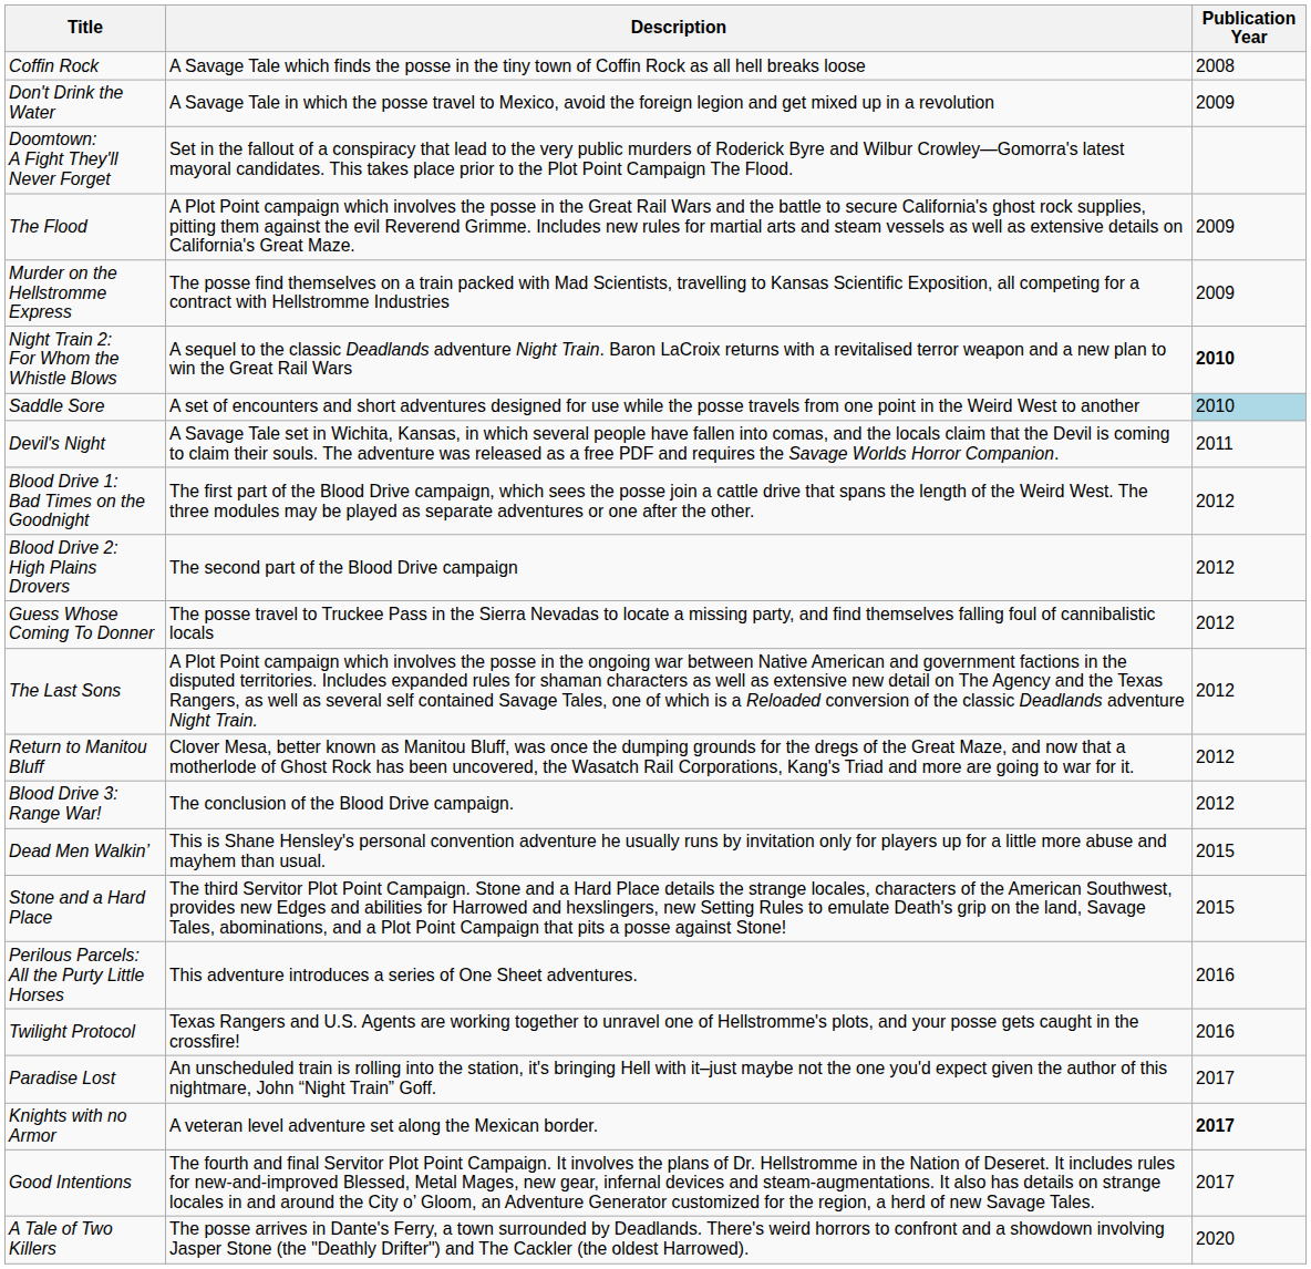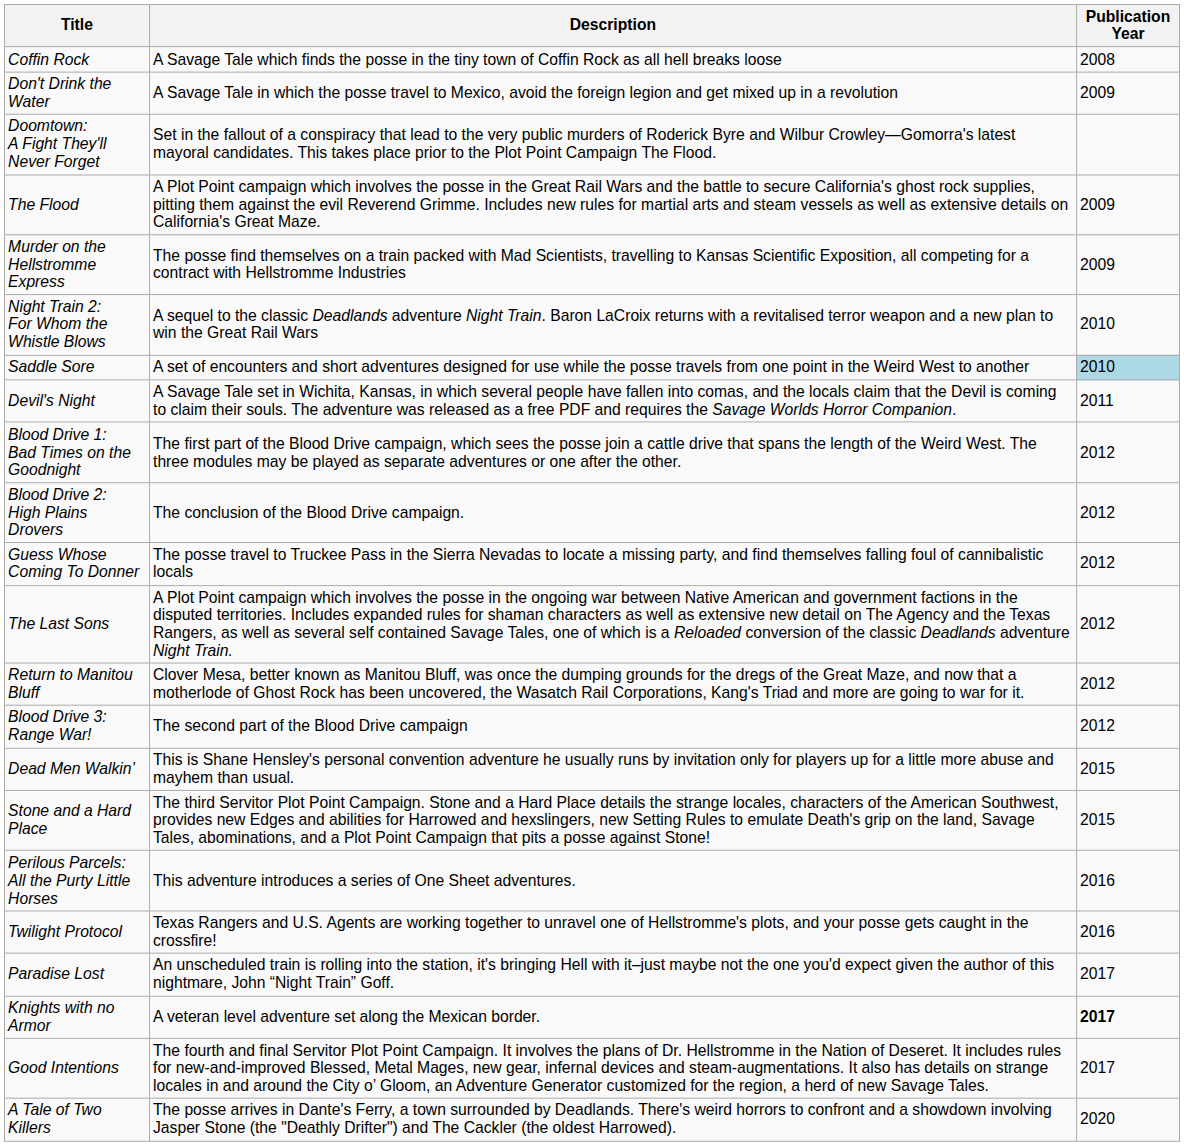Night Train 2: For Whom the Whistle Blows | Publication Year: bold -> normal
Blood Drive 2: High Plains Drovers | Description: The second part of the Blood Drive campaign -> The conclusion of the Blood Drive campaign.
Blood Drive 3: Range War! | Description: The conclusion of the Blood Drive campaign. -> The second part of the Blood Drive campaign
